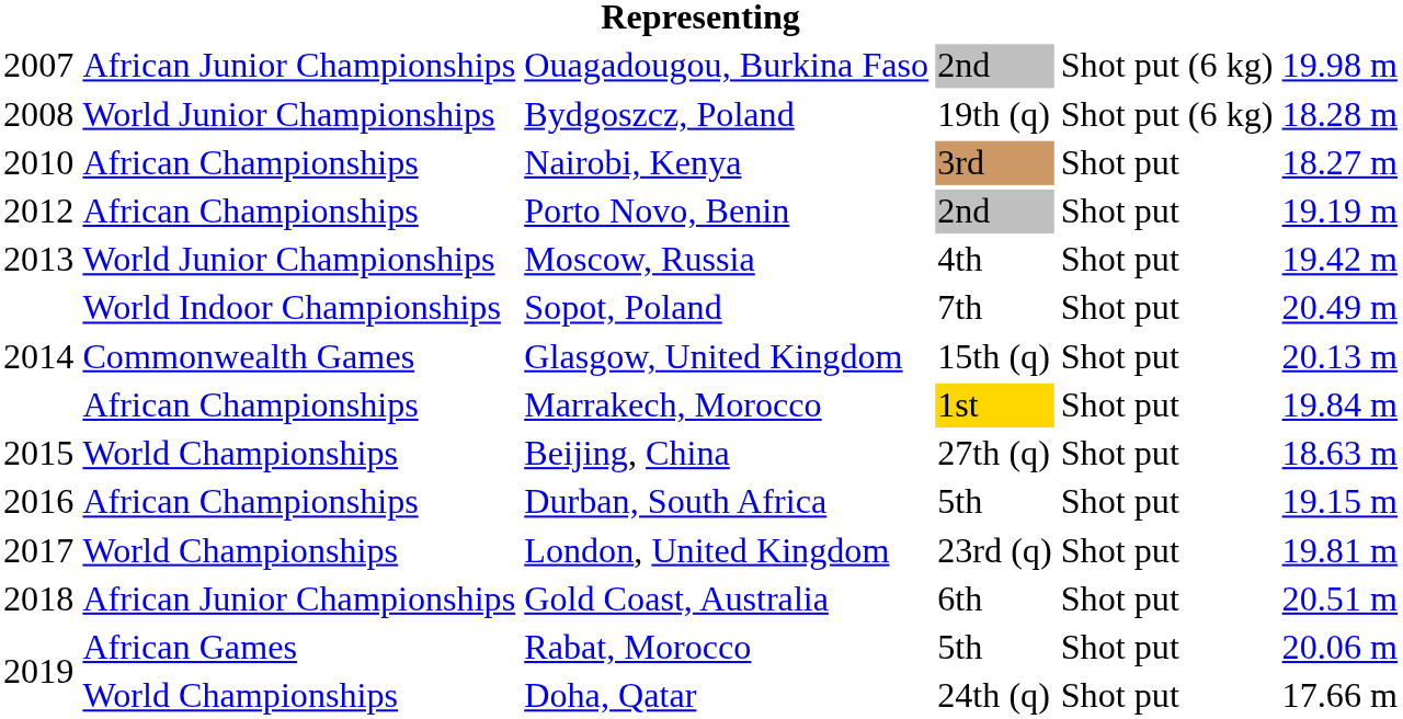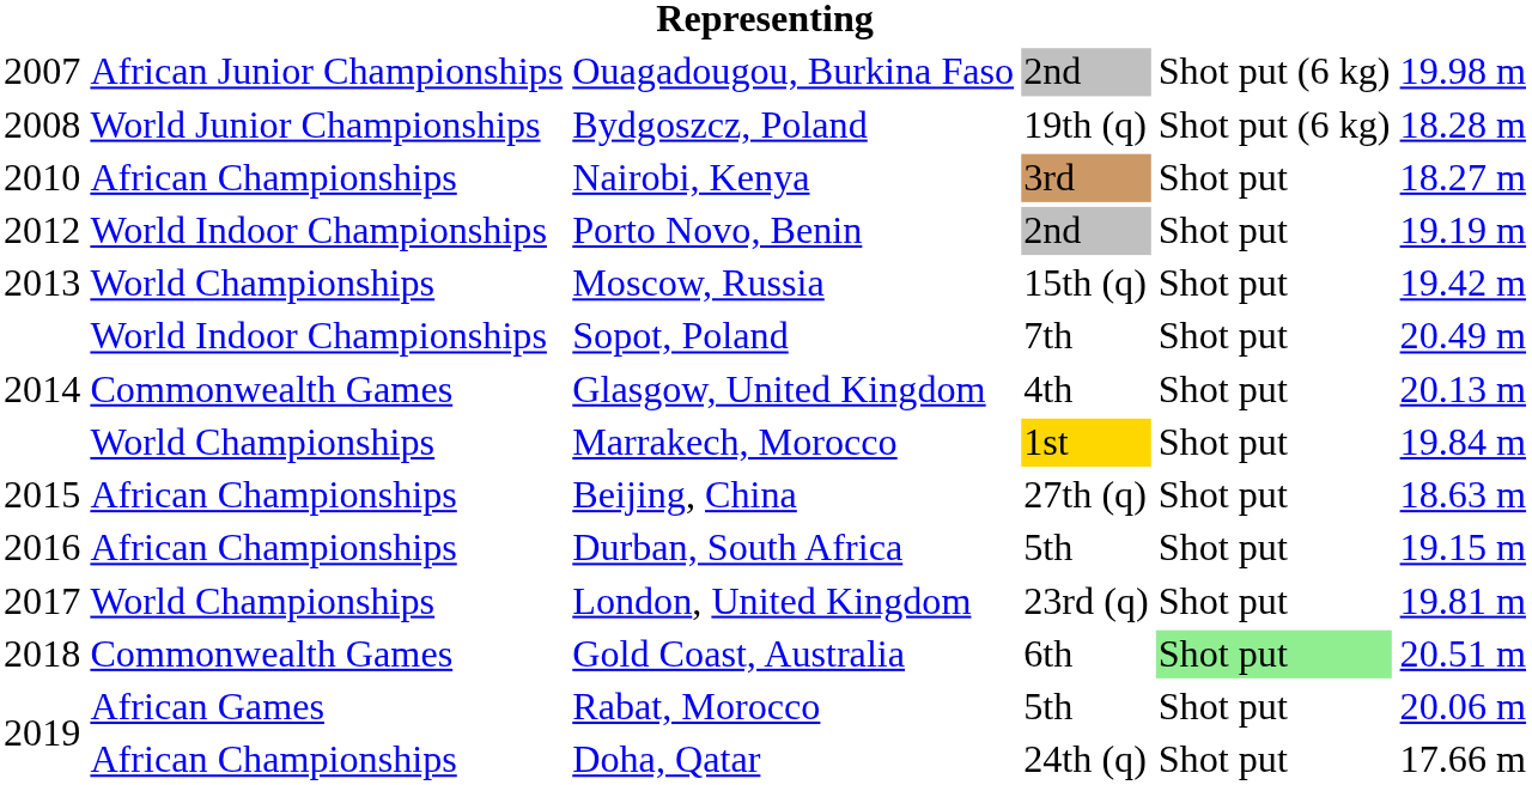Porto Novo, Benin | column 2: African Championships -> World Indoor Championships
Moscow, Russia | column 2: World Junior Championships -> World Championships
Moscow, Russia | column 4: 4th -> 15th (q)
Glasgow, United Kingdom | column 4: 15th (q) -> 4th
Marrakech, Morocco | column 2: African Championships -> World Championships
Beijing, China | column 2: World Championships -> African Championships
Gold Coast, Australia | column 2: African Junior Championships -> Commonwealth Games
Gold Coast, Australia | column 5: no background -> lightgreen background
Doha, Qatar | column 2: World Championships -> African Championships
